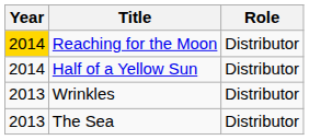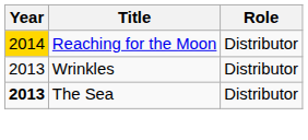- row: 2014 | Half of a Yellow Sun | Distributor
The Sea | Year: normal -> bold
